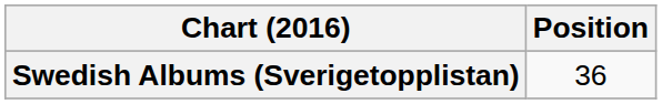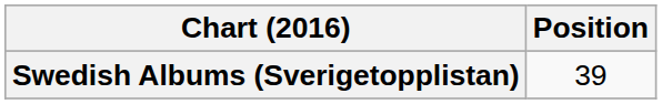Swedish Albums (Sverigetopplistan) | Position: 36 -> 39
